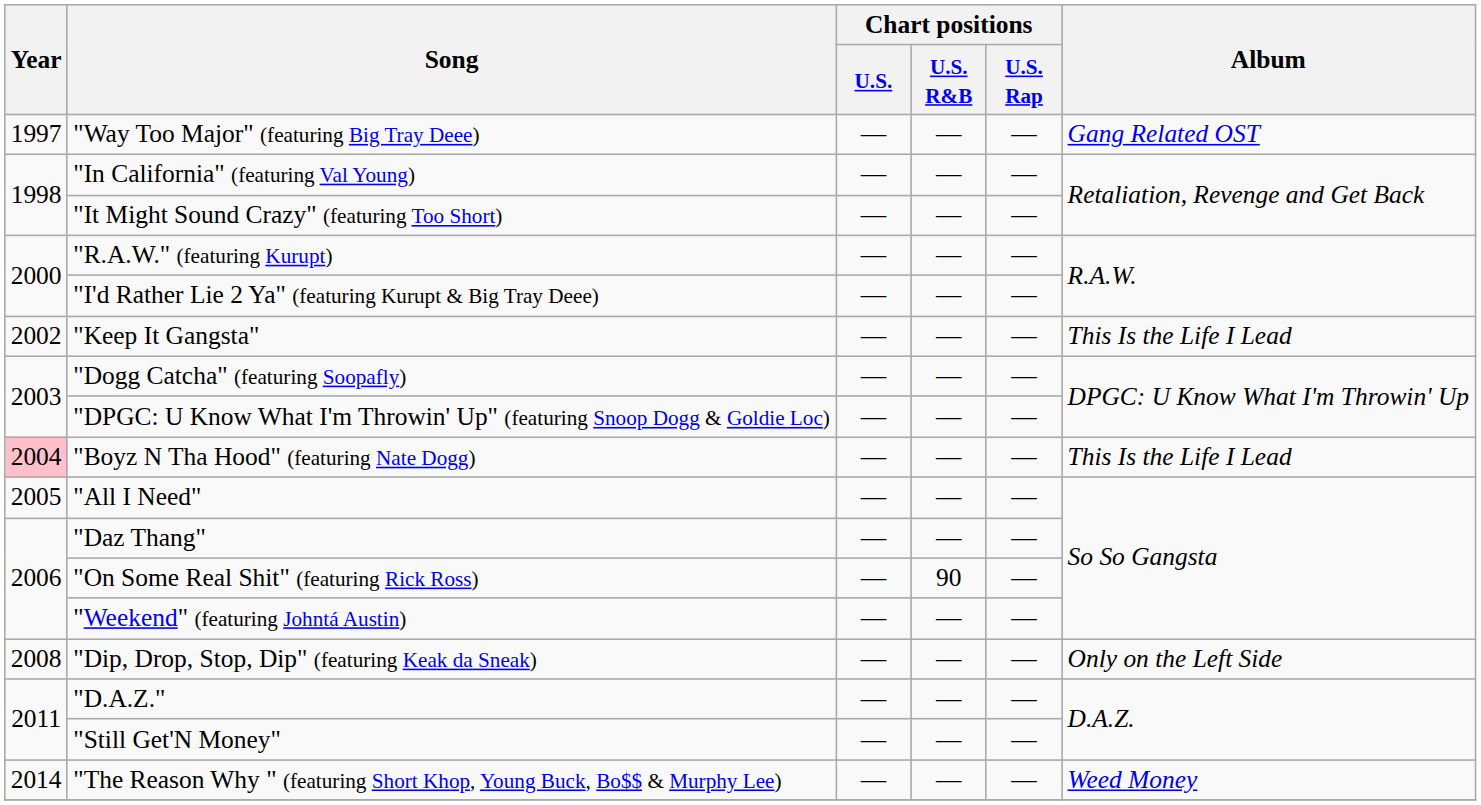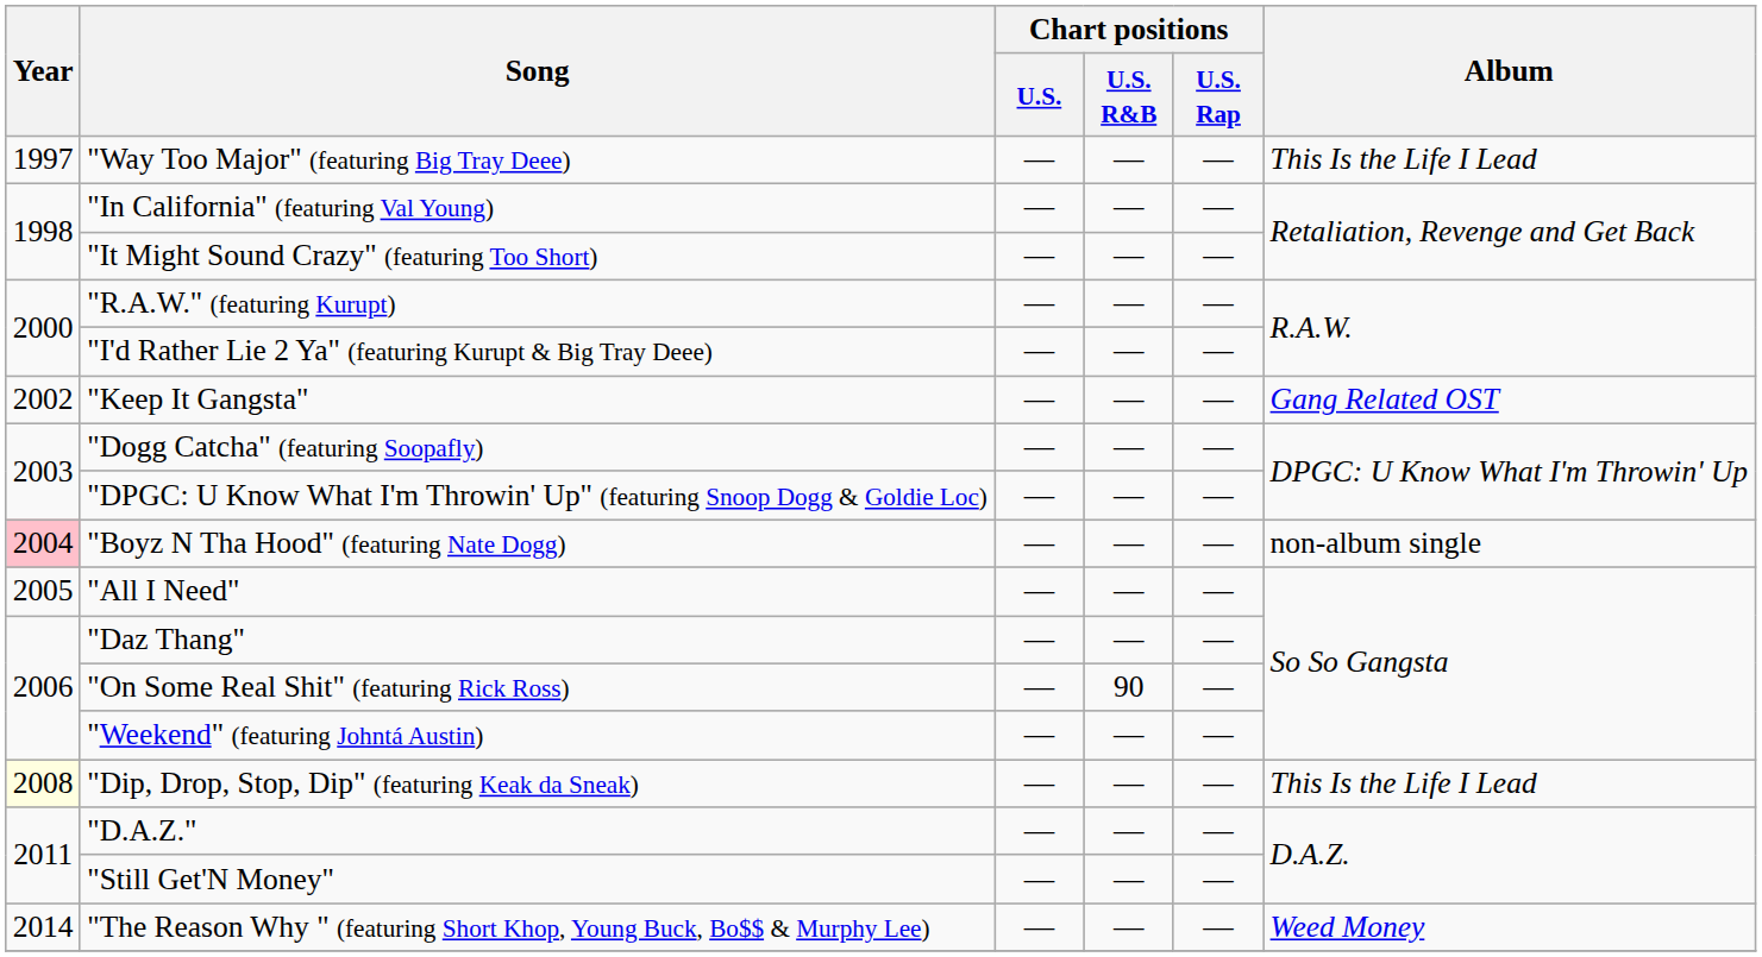"Way Too Major" (featuring Big Tray Deee) | Album: Gang Related OST -> This Is the Life I Lead
"Keep It Gangsta" | Album: This Is the Life I Lead -> Gang Related OST
"Boyz N Tha Hood" (featuring Nate Dogg) | Album: This Is the Life I Lead -> non-album single
"Dip, Drop, Stop, Dip" (featuring Keak da Sneak) | Year: no background -> lightyellow background
"Dip, Drop, Stop, Dip" (featuring Keak da Sneak) | Album: Only on the Left Side -> This Is the Life I Lead
